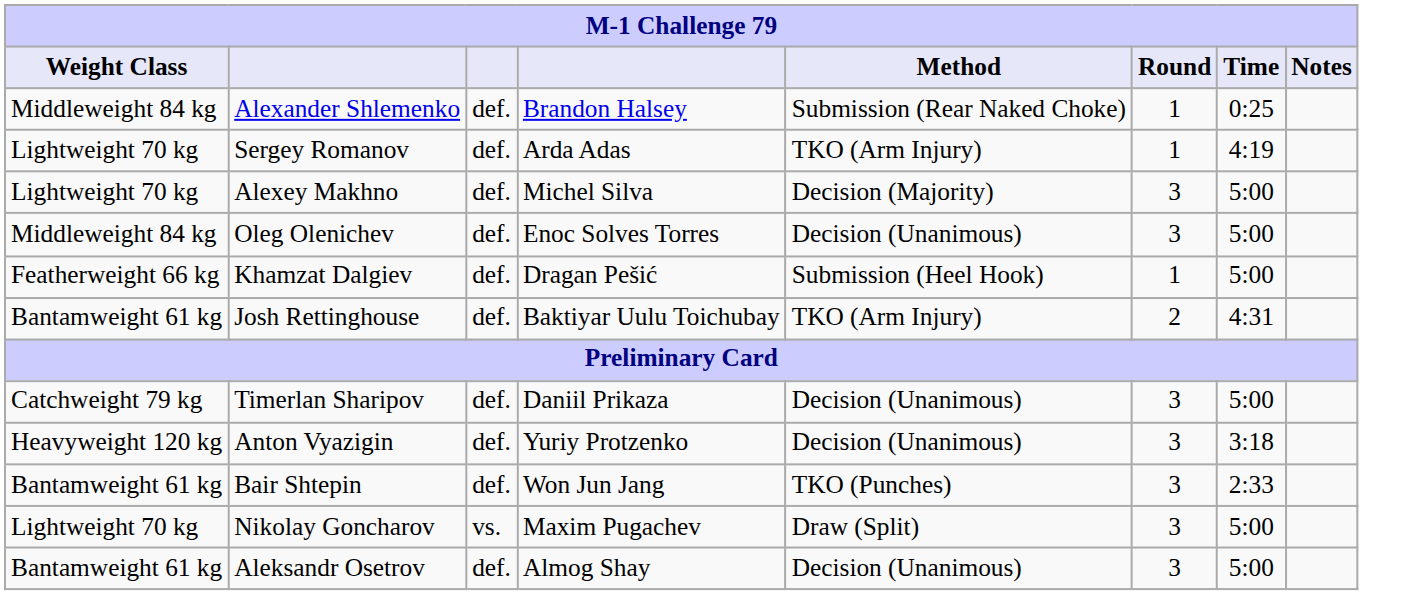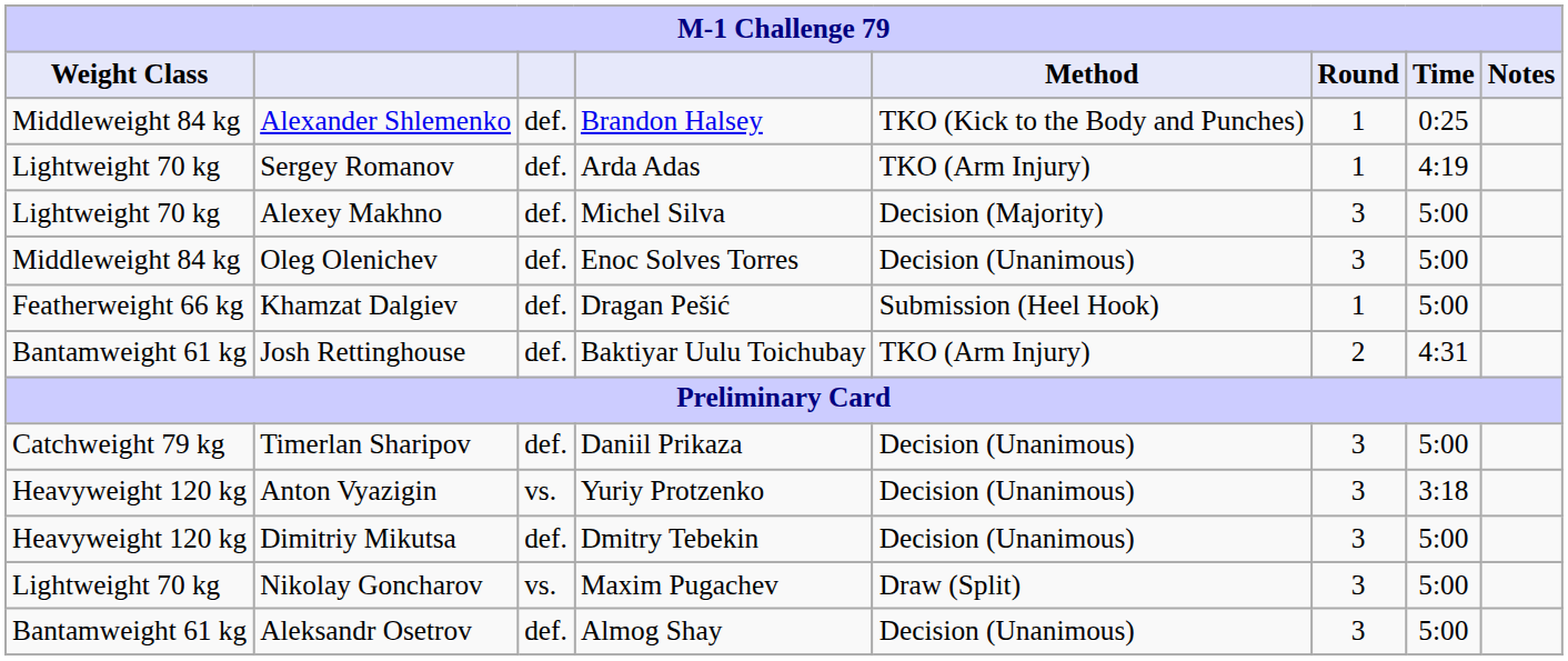Alexander Shlemenko | Method: Submission (Rear Naked Choke) -> TKO (Kick to the Body and Punches)
Anton Vyazigin | column 3: def. -> vs.
- row: Bantamweight 61 kg | Bair Shtepin | def. | Won Jun Jang | TKO (Punches) | 3 | 2:33
+ row: Heavyweight 120 kg | Dimitriy Mikutsa | def. | Dmitry Tebekin | Decision (Unanimous) | 3 | 5:00
